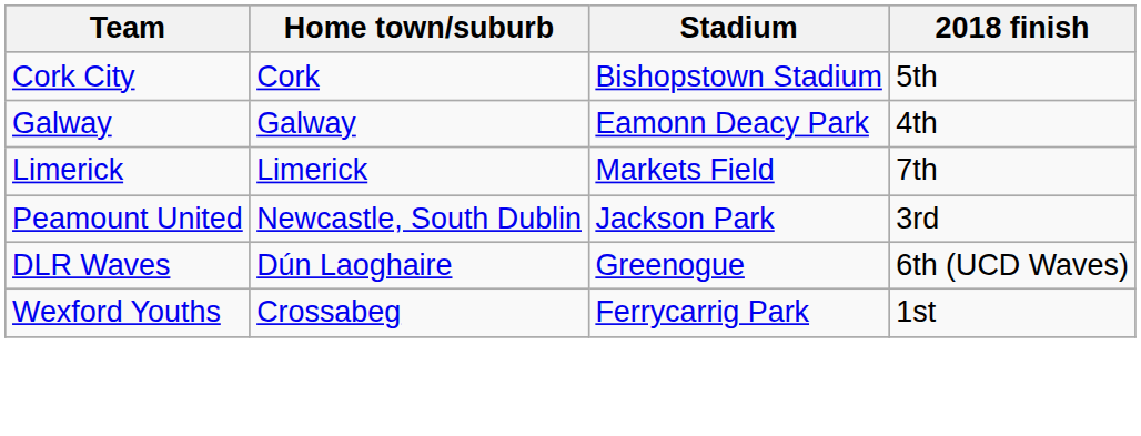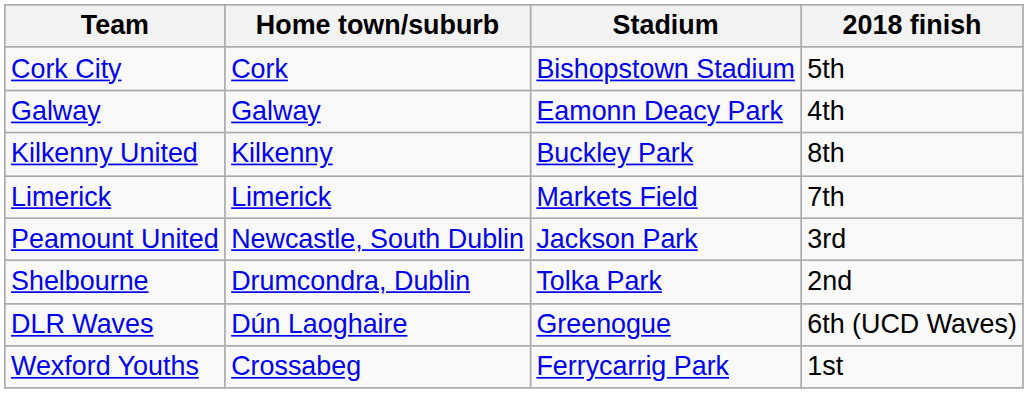+ row: Kilkenny United | Kilkenny | Buckley Park | 8th
+ row: Shelbourne | Drumcondra, Dublin | Tolka Park | 2nd
